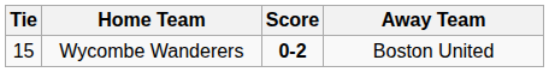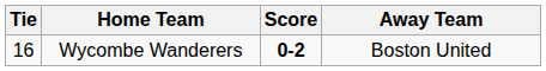Wycombe Wanderers | Tie: 15 -> 16
